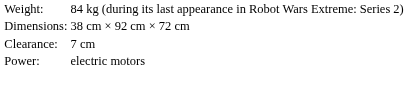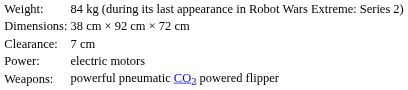+ row: Weapons: | powerful pneumatic CO2 powered flipper
